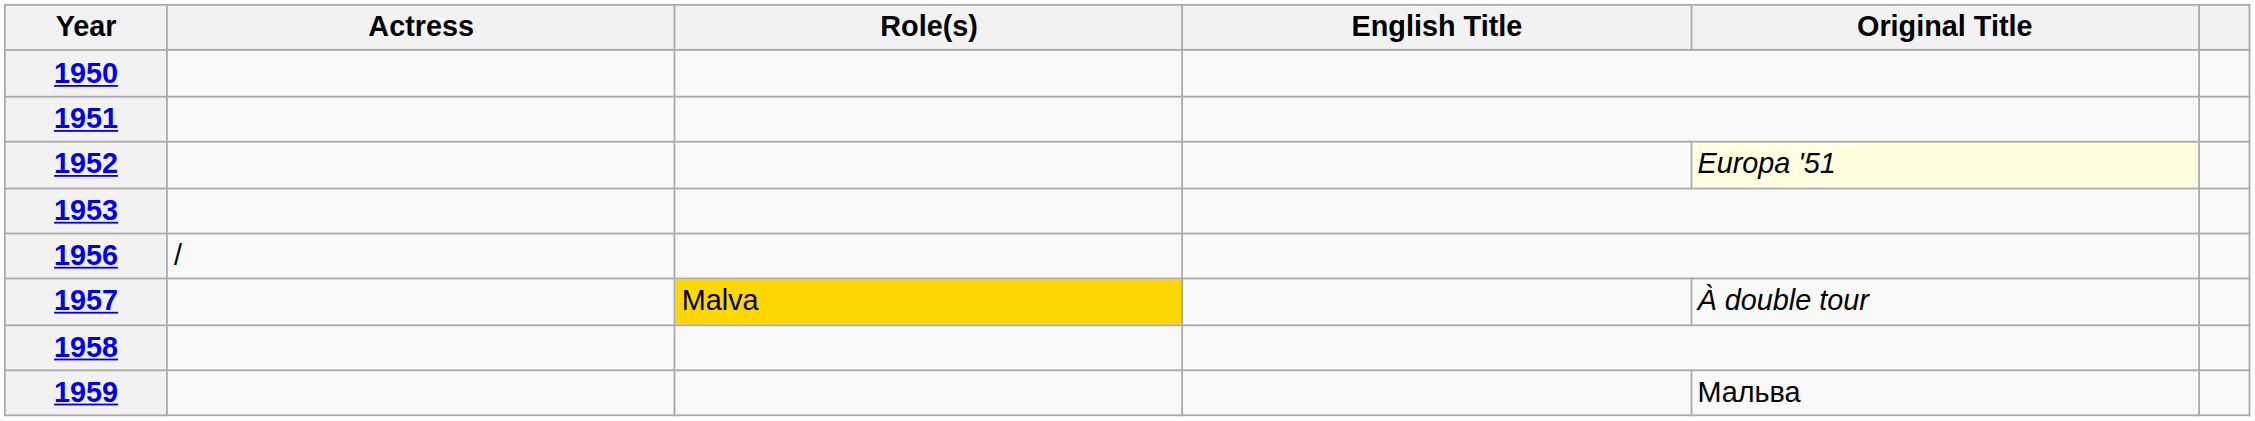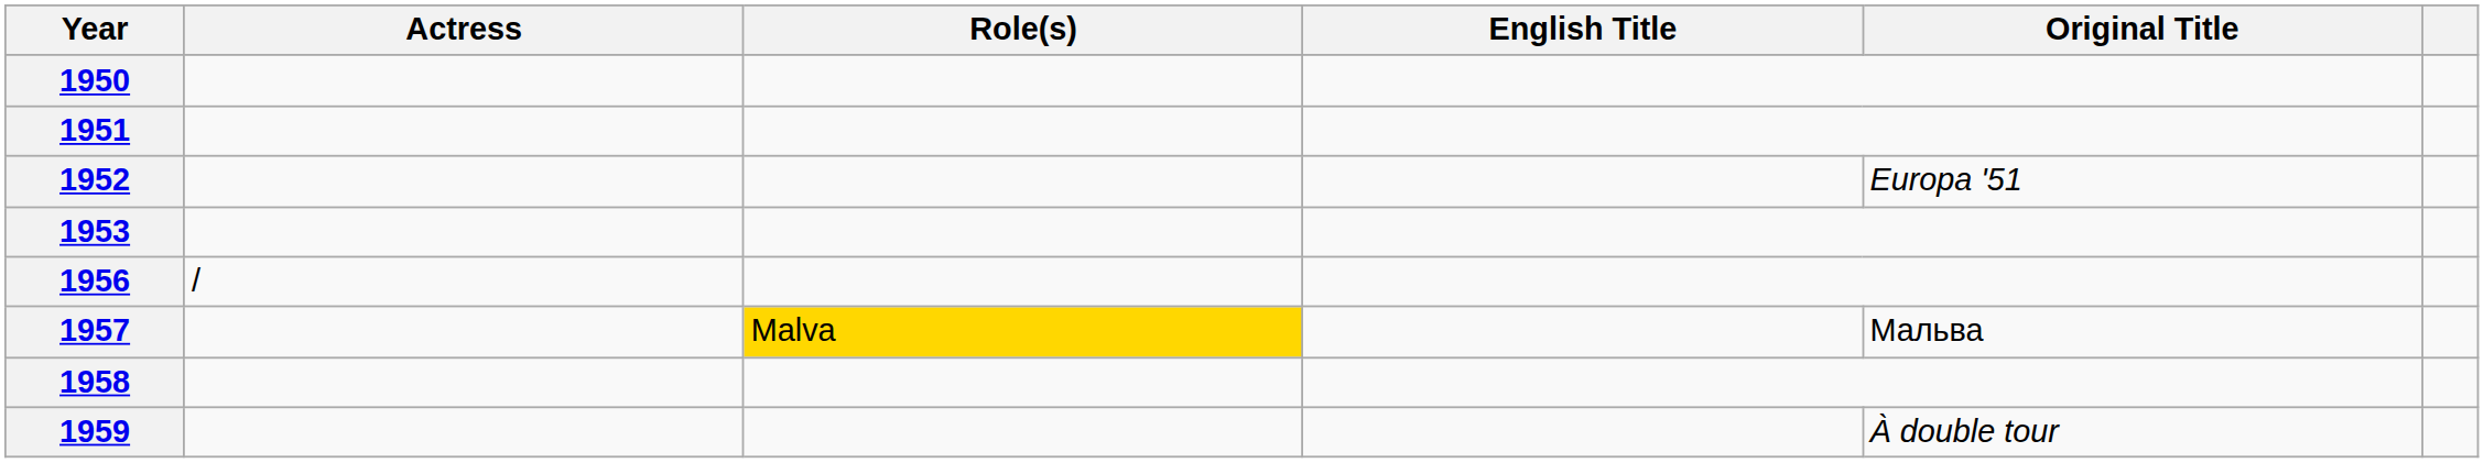1952 | Original Title: lightyellow background -> no background
1957 | Original Title: À double tour -> Мальва
1959 | Original Title: Мальва -> À double tour
